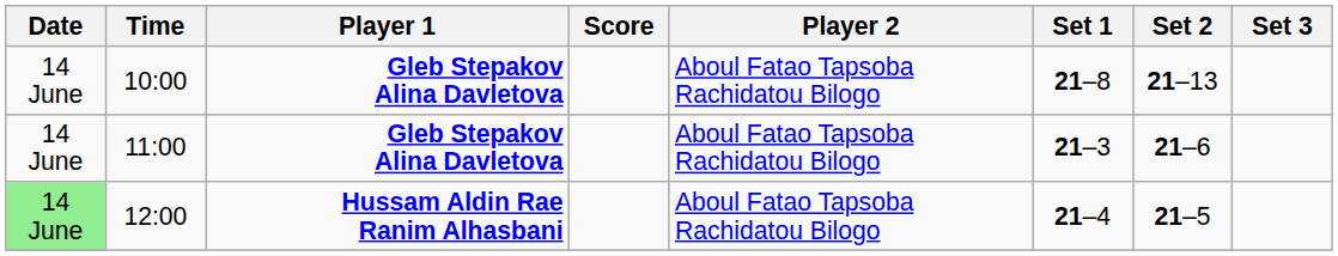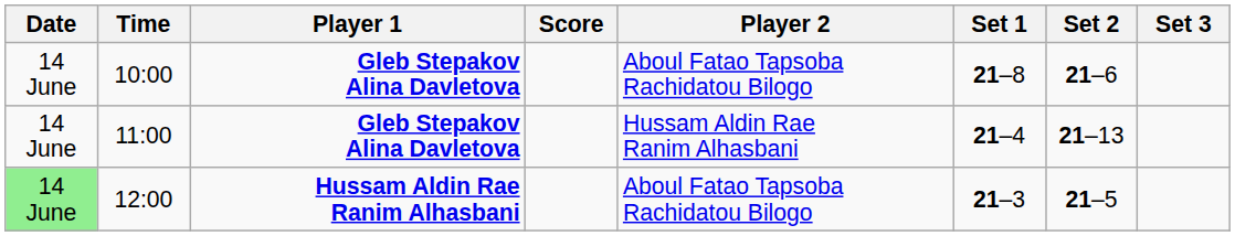10:00 | Set 2: 21–13 -> 21–6
11:00 | Player 2: Aboul Fatao Tapsoba Rachidatou Bilogo -> Hussam Aldin Rae Ranim Alhasbani
11:00 | Set 1: 21–3 -> 21–4
11:00 | Set 2: 21–6 -> 21–13
12:00 | Set 1: 21–4 -> 21–3
